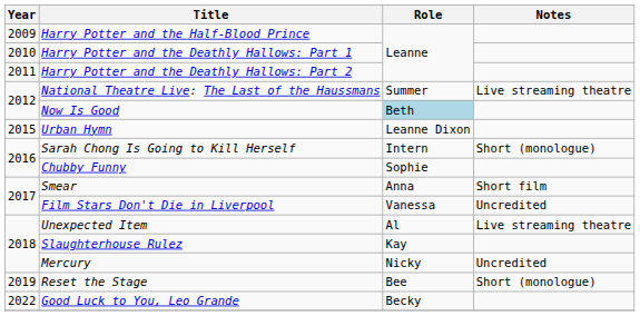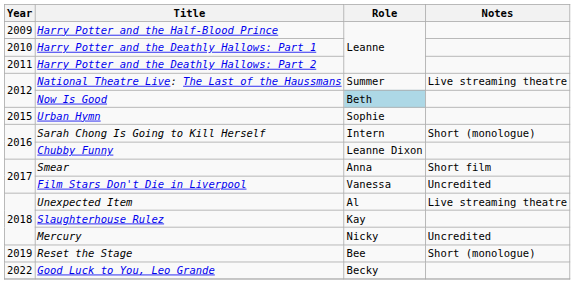Urban Hymn | Role: Leanne Dixon -> Sophie
Chubby Funny | Role: Sophie -> Leanne Dixon
